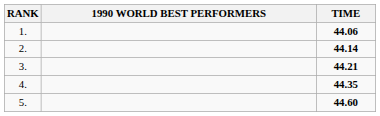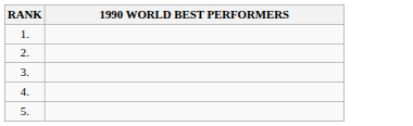- column: TIME | 44.06 | 44.14 | 44.21 | 44.35 | 44.60
